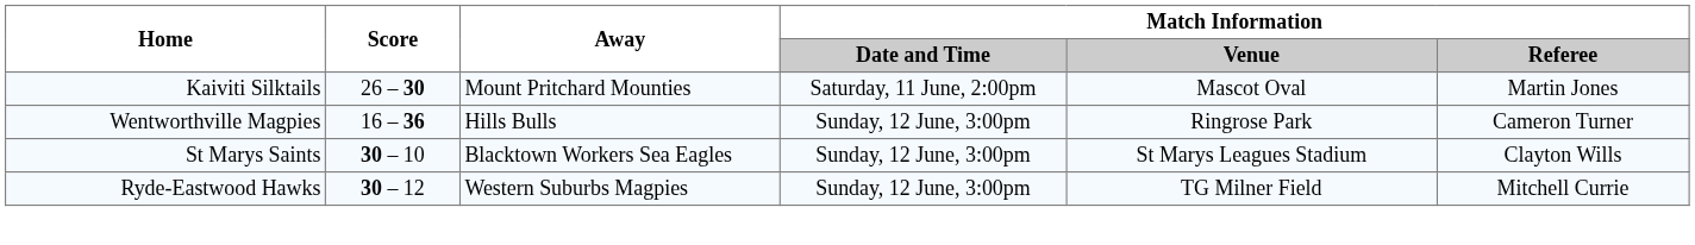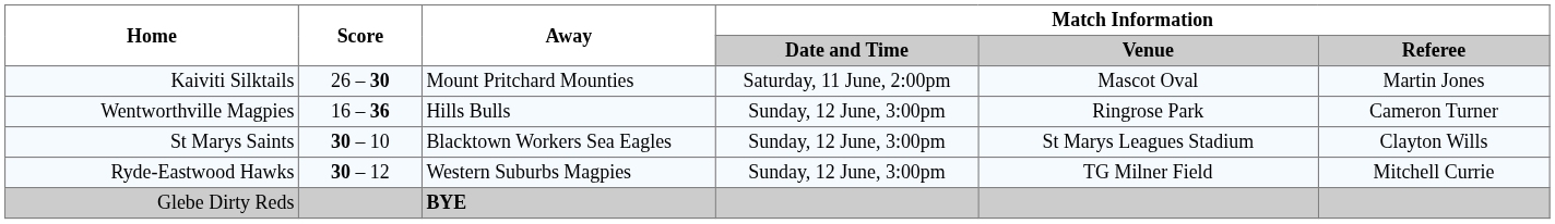+ row: Glebe Dirty Reds | BYE
